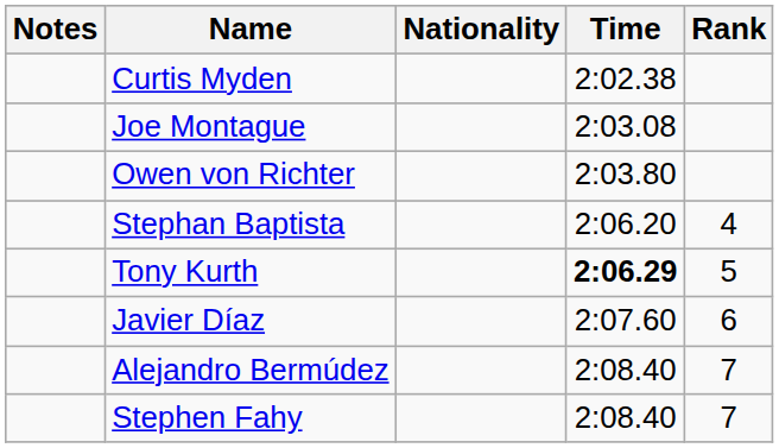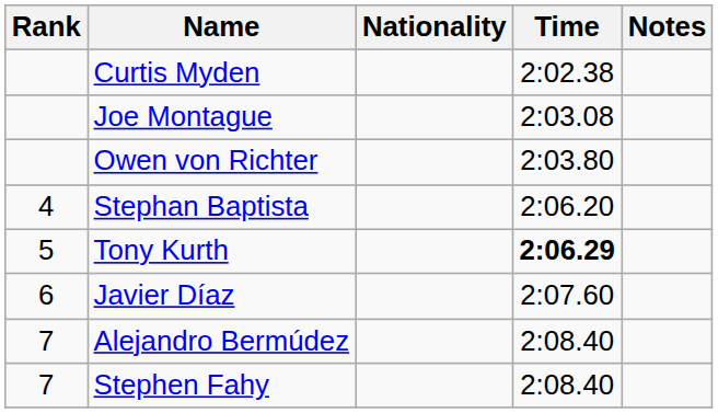columns swapped: Rank <-> Notes
